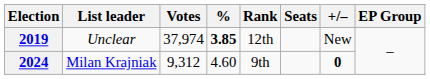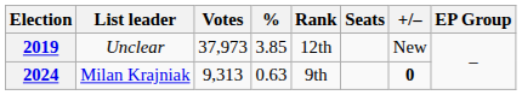2019 | Votes: 37,974 -> 37,973
2019 | %: bold -> normal
2024 | Votes: 9,312 -> 9,313
2024 | %: 4.60 -> 0.63
